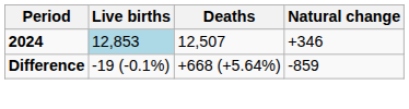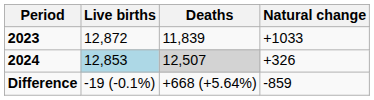+ row: 2023 | 12,872 | 11,839 | +1033
2024 | Deaths: no background -> lightgrey background
2024 | Natural change: +346 -> +326
